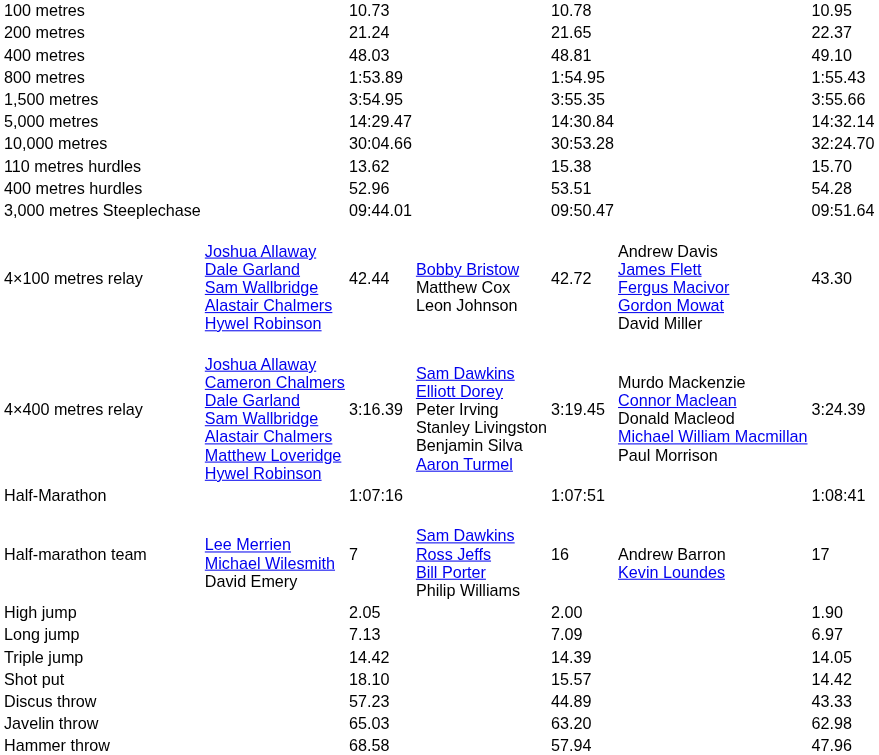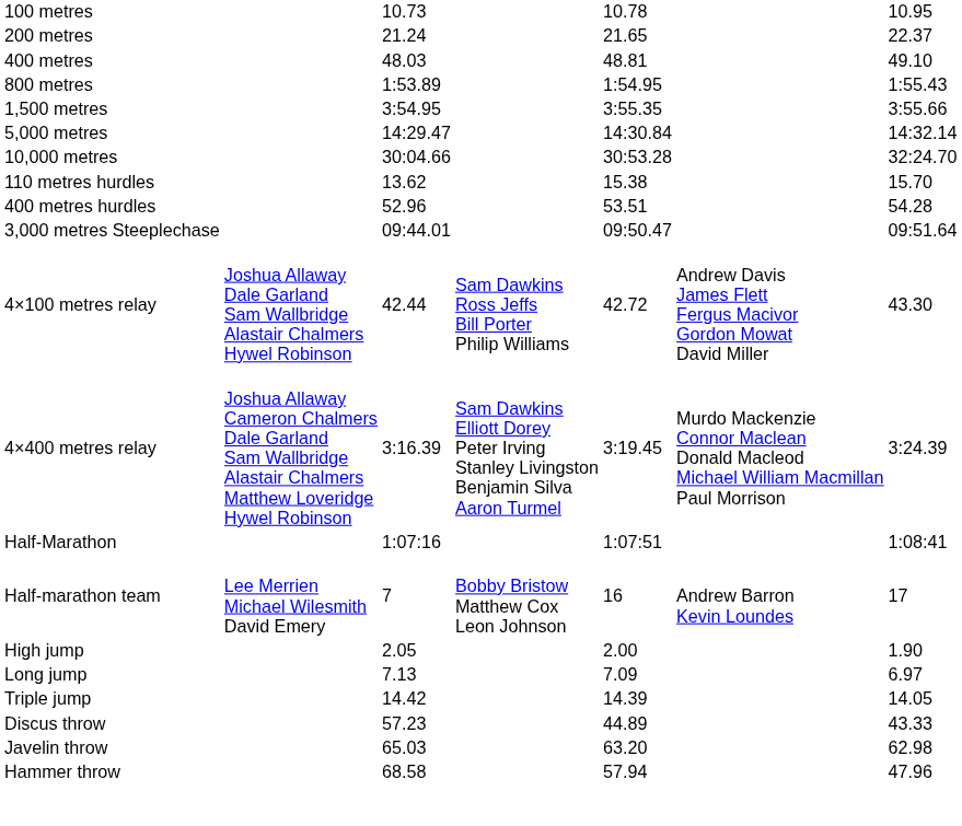4×100 metres relay | column 4: Bobby Bristow Matthew Cox Leon Johnson -> Sam Dawkins Ross Jeffs Bill Porter Philip Williams
Half-marathon team | column 4: Sam Dawkins Ross Jeffs Bill Porter Philip Williams -> Bobby Bristow Matthew Cox Leon Johnson
- row: Shot put | 18.10 | 15.57 | 14.42
